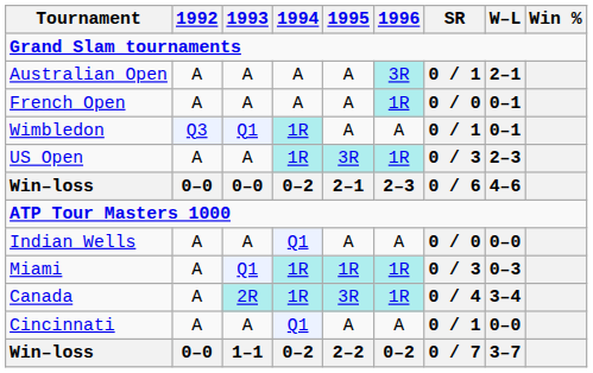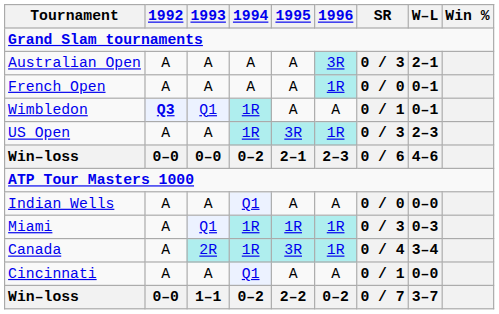Australian Open | SR: 0 / 1 -> 0 / 3
Wimbledon | 1992: normal -> bold
